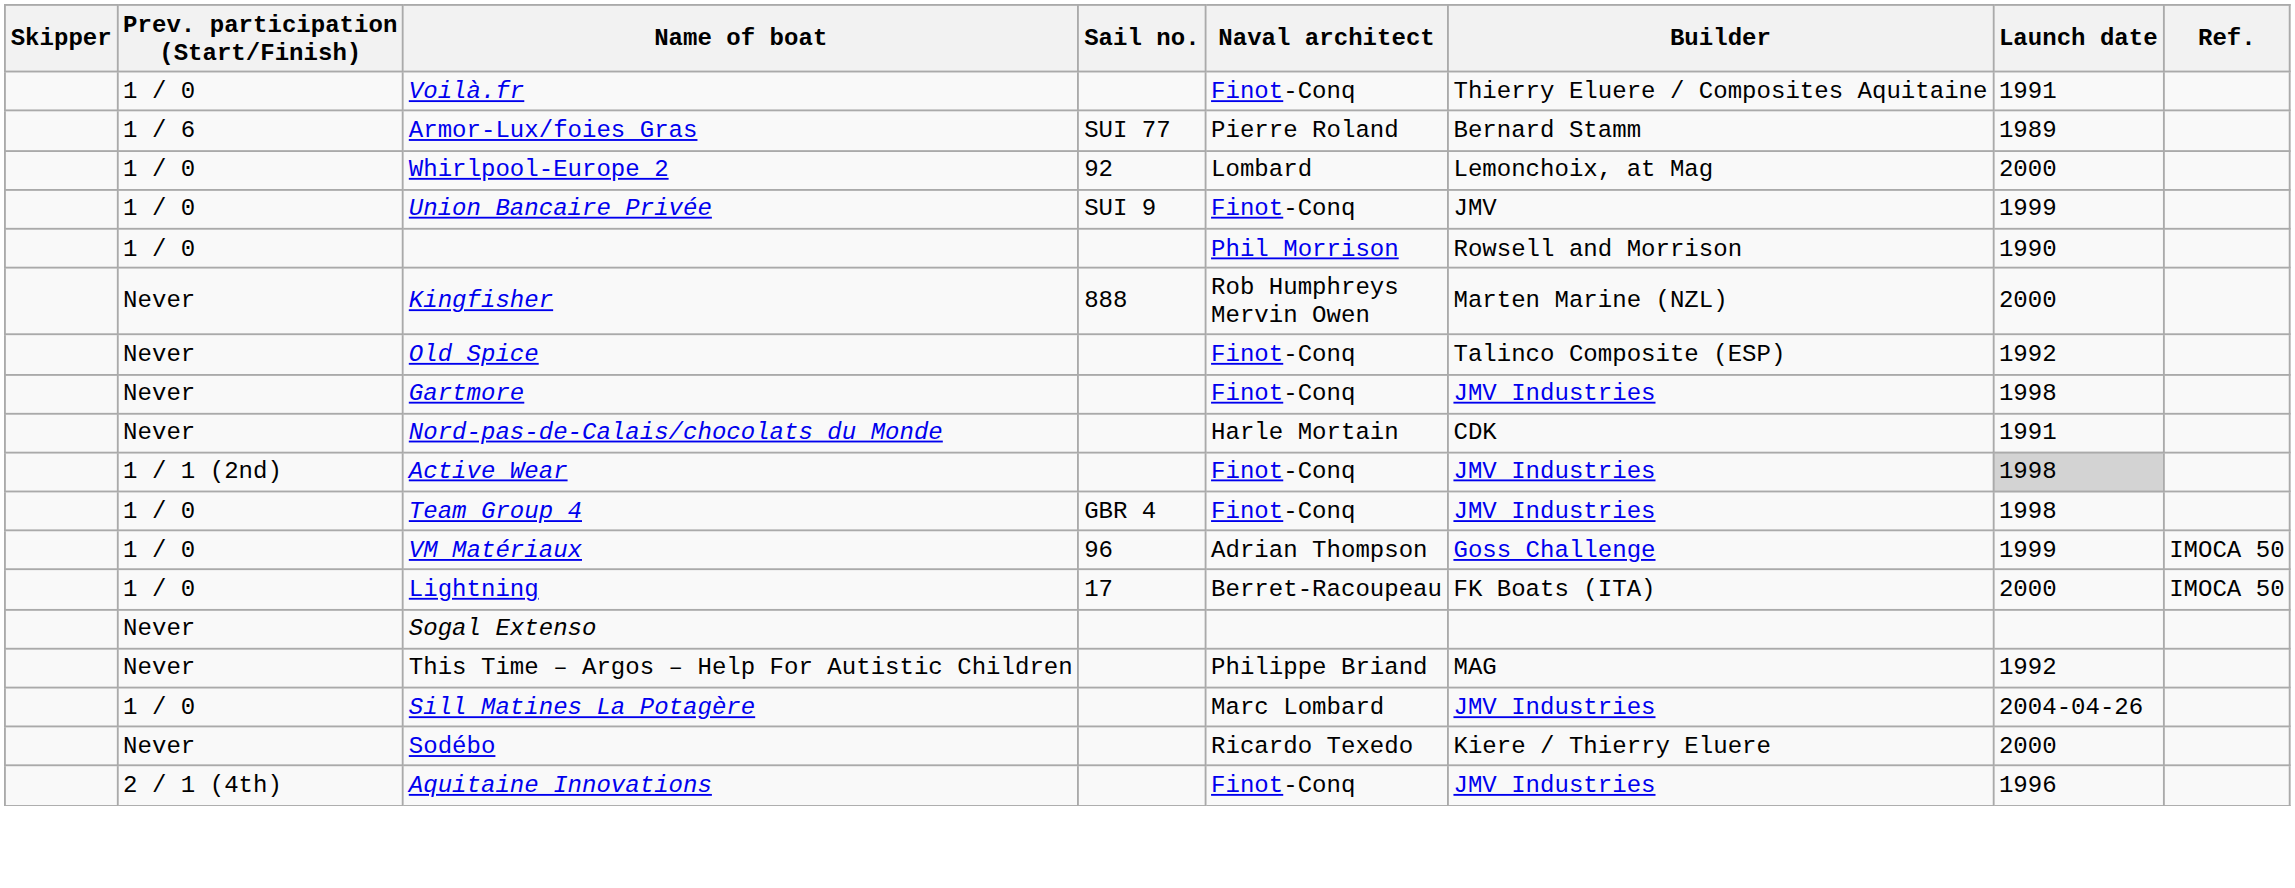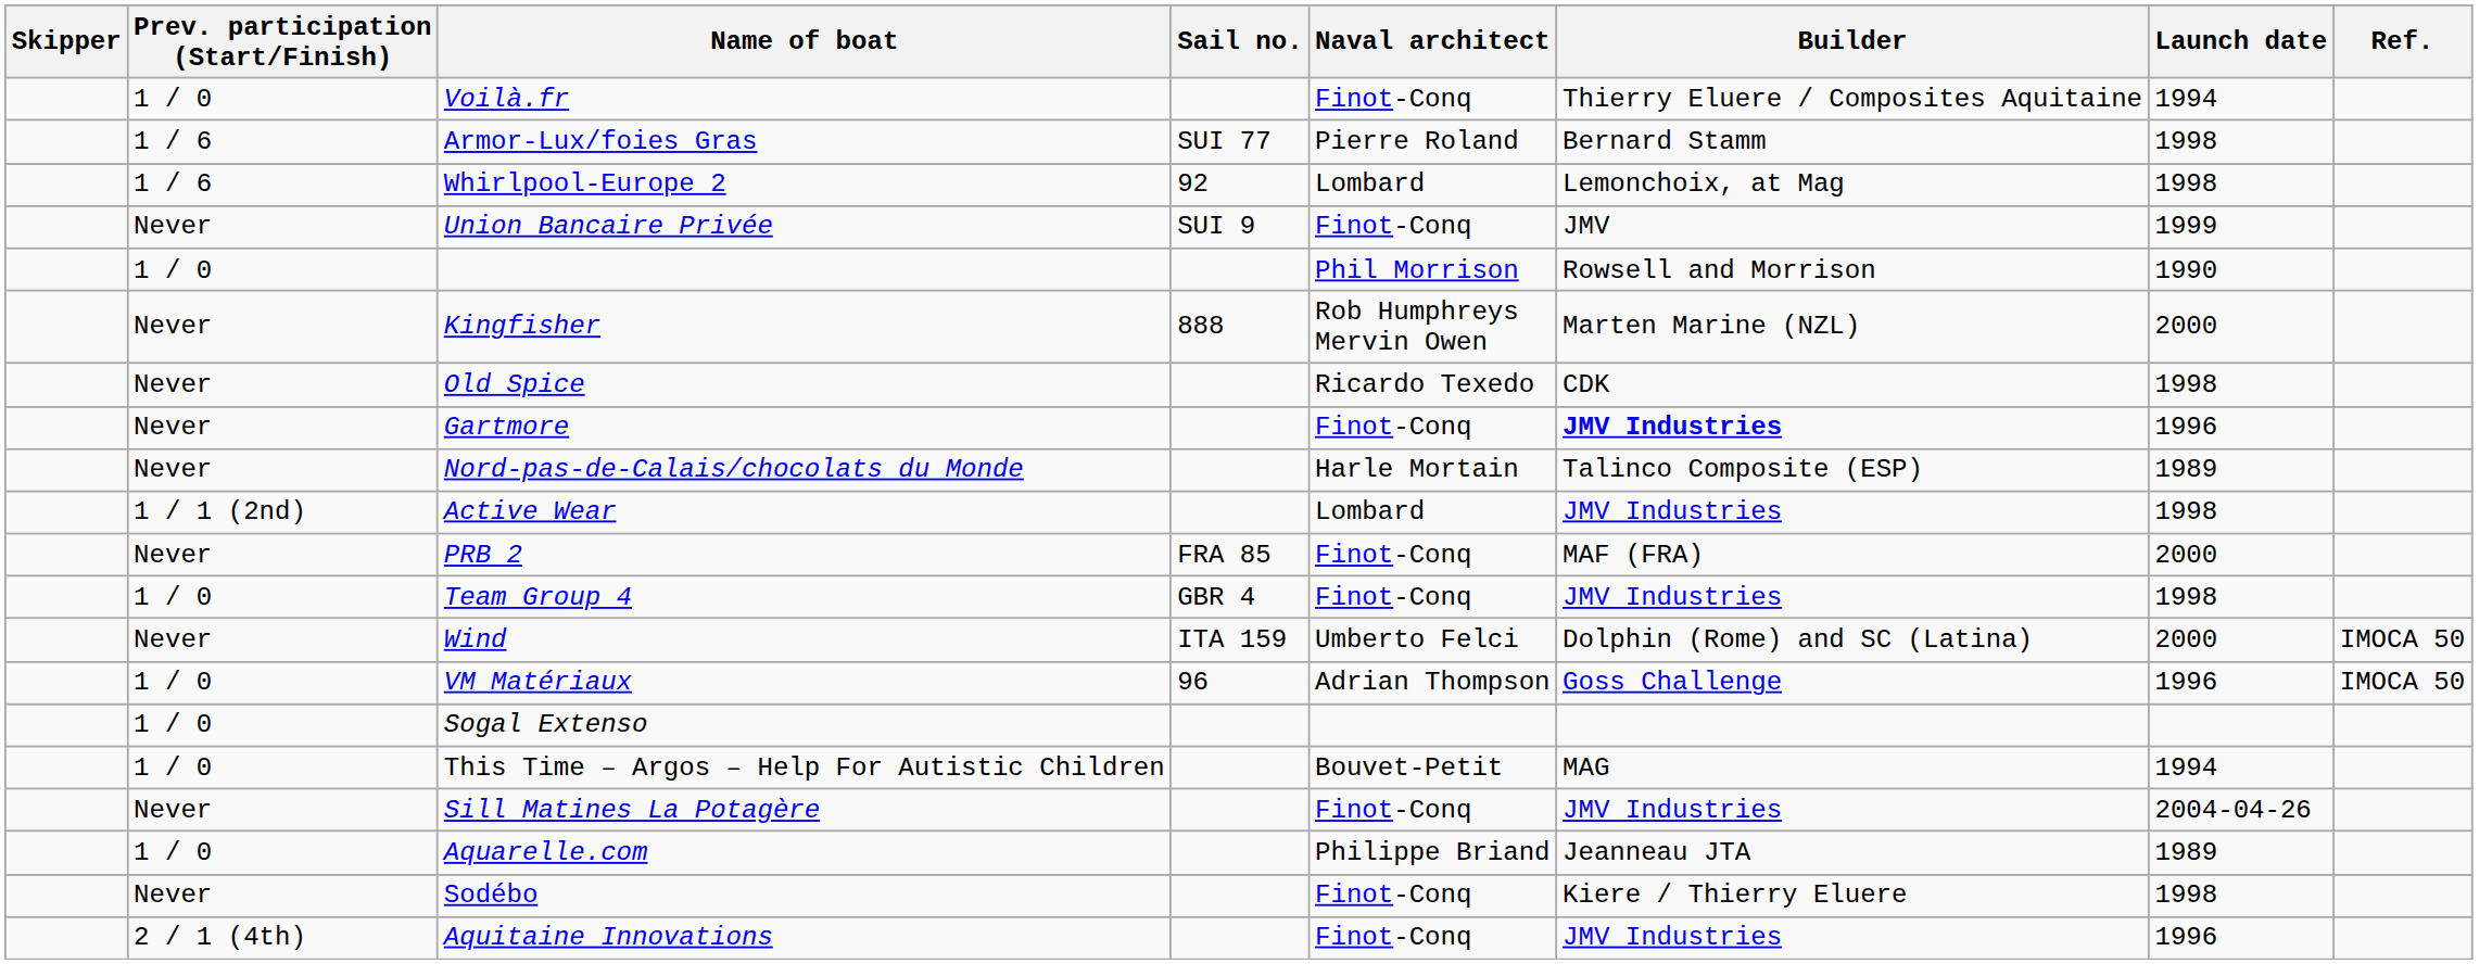Voilà.fr | Launch date: 1991 -> 1994
Armor-Lux/foies Gras | Launch date: 1989 -> 1998
Whirlpool-Europe 2 | Prev. participation (Start/Finish): 1 / 0 -> 1 / 6
Whirlpool-Europe 2 | Launch date: 2000 -> 1998
Union Bancaire Privée | Prev. participation (Start/Finish): 1 / 0 -> Never
Old Spice | Naval architect: Finot-Conq -> Ricardo Texedo
Old Spice | Builder: Talinco Composite (ESP) -> CDK
Old Spice | Launch date: 1992 -> 1998
Gartmore | Builder: normal -> bold
Gartmore | Launch date: 1998 -> 1996
Nord-pas-de-Calais/chocolats du Monde | Builder: CDK -> Talinco Composite (ESP)
Nord-pas-de-Calais/chocolats du Monde | Launch date: 1991 -> 1989
Active Wear | Naval architect: Finot-Conq -> Lombard
Active Wear | Launch date: lightgrey background -> no background
+ row: Never | PRB 2 | FRA 85 | Finot-Conq | MAF (FRA) | 2000
+ row: Never | Wind | ITA 159 | Umberto Felci | Dolphin (Rome) and SC (Latina) | 2000 | IMOCA 50
VM Matériaux | Launch date: 1999 -> 1996
- row: 1 / 0 | Lightning | 17 | Berret-Racoupeau | FK Boats (ITA) | 2000 | IMOCA 50
Sogal Extenso | Prev. participation (Start/Finish): Never -> 1 / 0
This Time – Argos – Help For Autistic Children | Prev. participation (Start/Finish): Never -> 1 / 0
This Time – Argos – Help For Autistic Children | Naval architect: Philippe Briand -> Bouvet-Petit
This Time – Argos – Help For Autistic Children | Launch date: 1992 -> 1994
Sill Matines La Potagère | Prev. participation (Start/Finish): 1 / 0 -> Never
Sill Matines La Potagère | Naval architect: Marc Lombard -> Finot-Conq
+ row: 1 / 0 | Aquarelle.com | Philippe Briand | Jeanneau JTA | 1989
Sodébo | Naval architect: Ricardo Texedo -> Finot-Conq
Sodébo | Launch date: 2000 -> 1998
